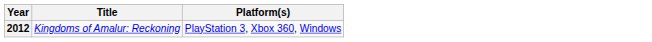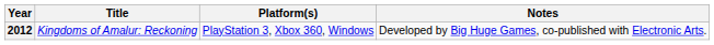+ column: Notes | Developed by Big Huge Games, co-published with Electronic Arts.
